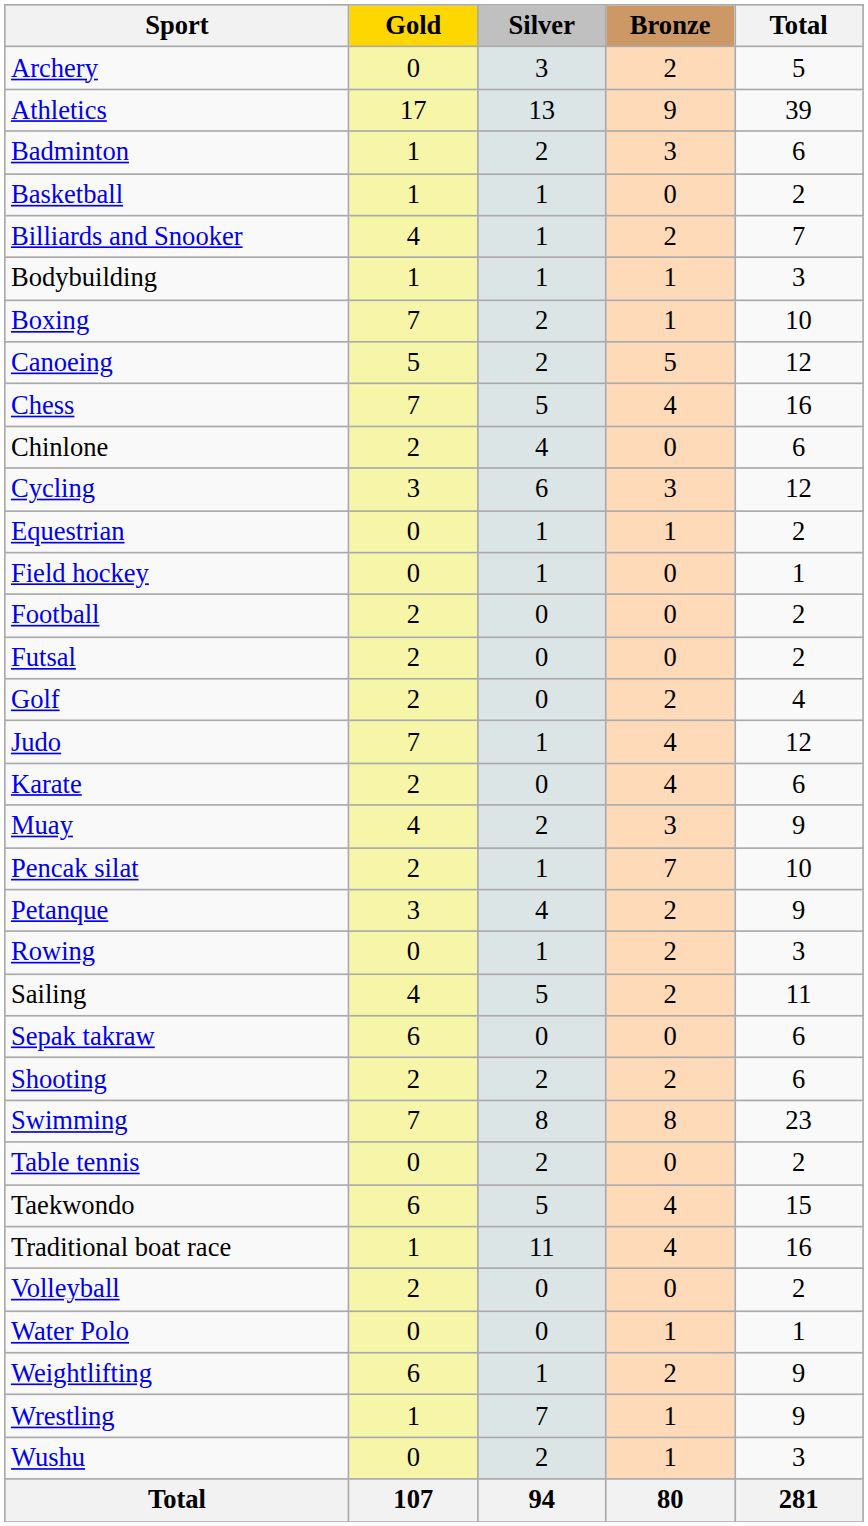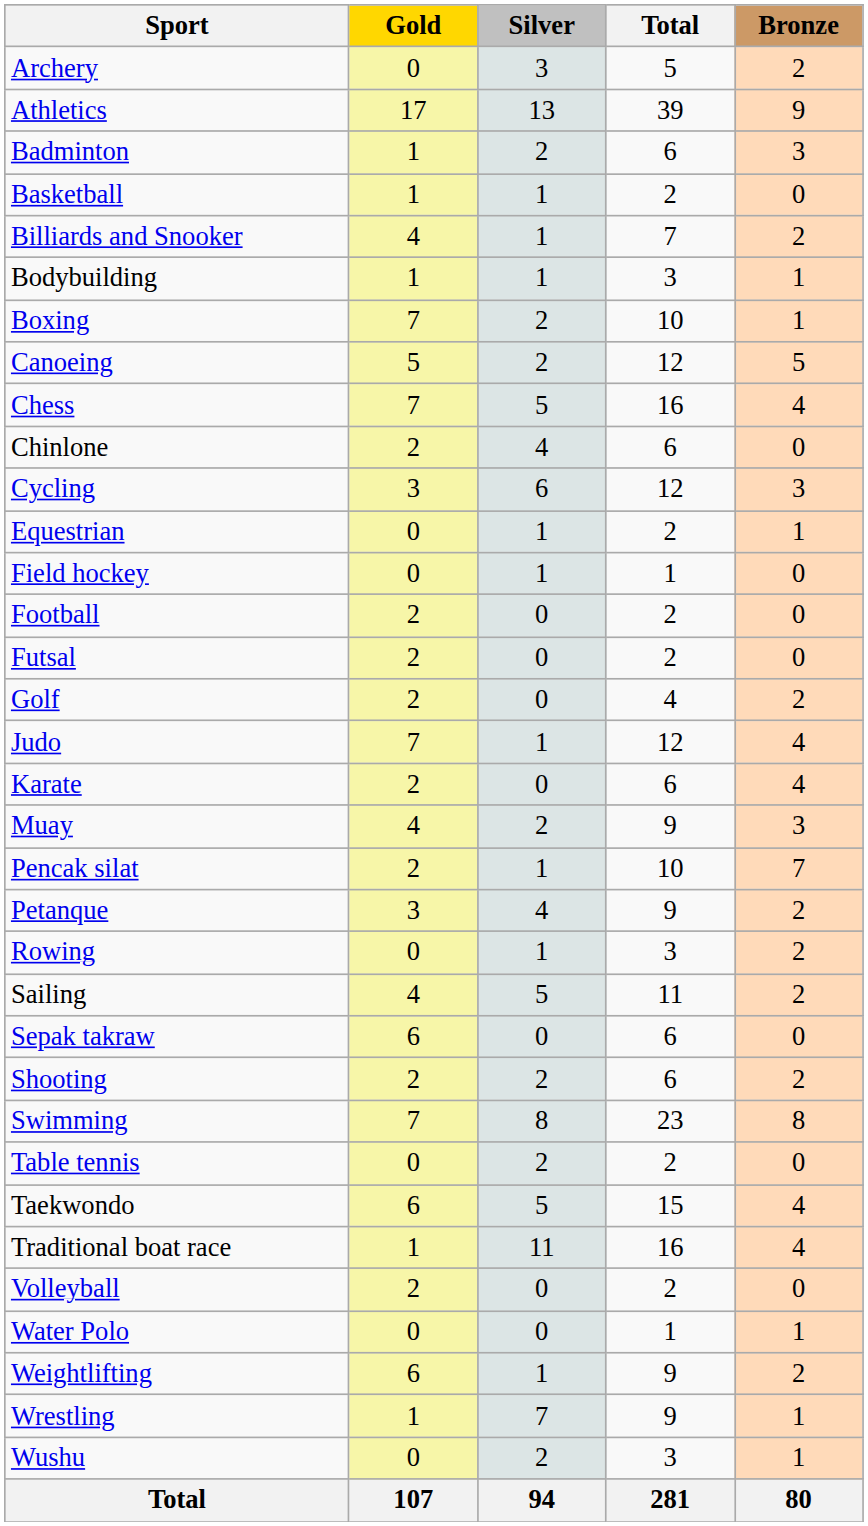columns swapped: Bronze <-> Total
